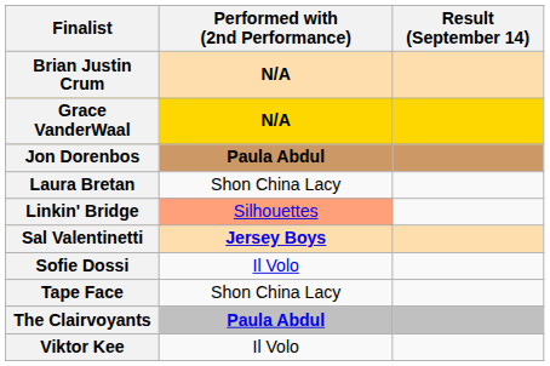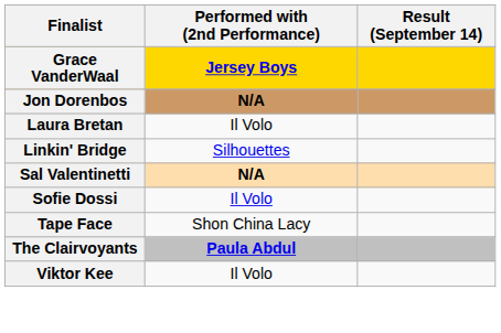- row: Brian Justin Crum | N/A
Grace VanderWaal | Performed with (2nd Performance): N/A -> Jersey Boys
Jon Dorenbos | Performed with (2nd Performance): Paula Abdul -> N/A
Laura Bretan | Performed with (2nd Performance): Shon China Lacy -> Il Volo
Linkin' Bridge | Performed with (2nd Performance): lightsalmon background -> no background
Sal Valentinetti | Performed with (2nd Performance): Jersey Boys -> N/A
